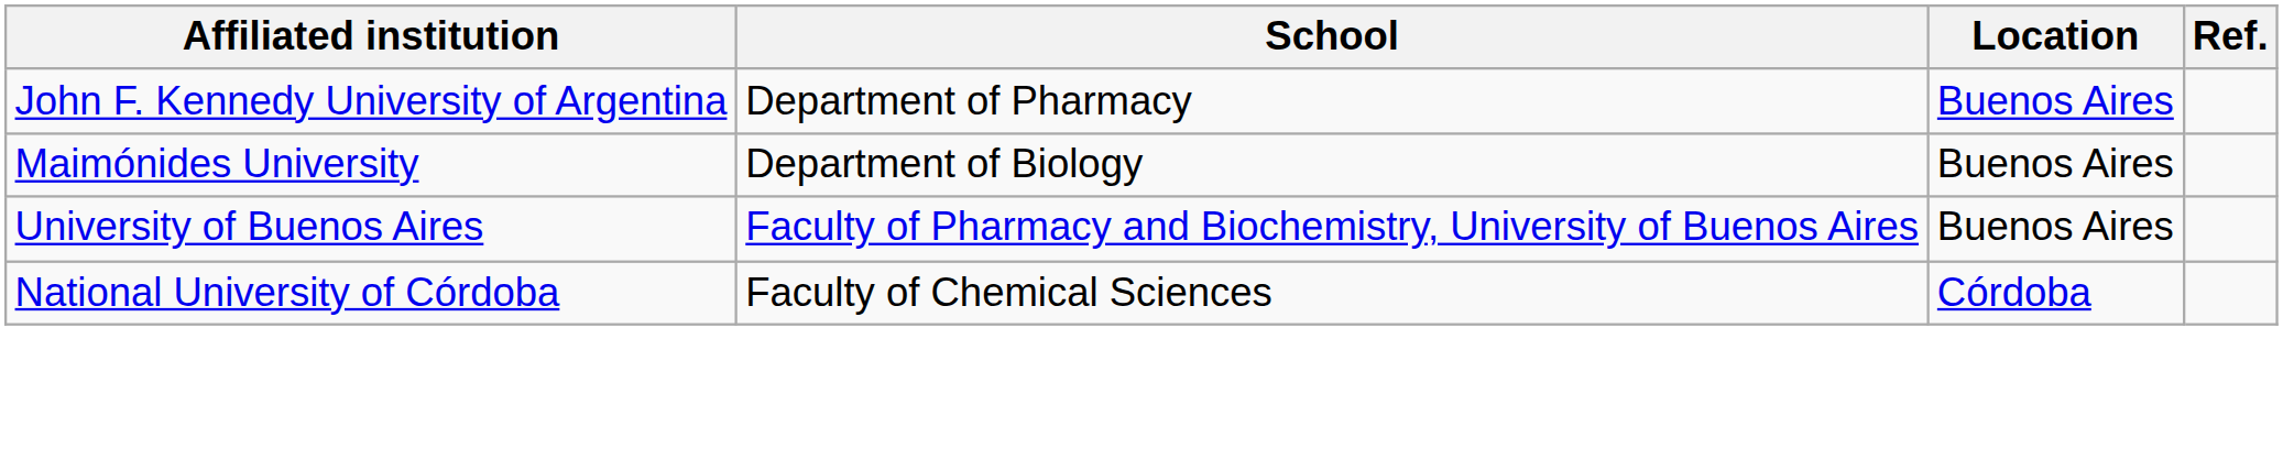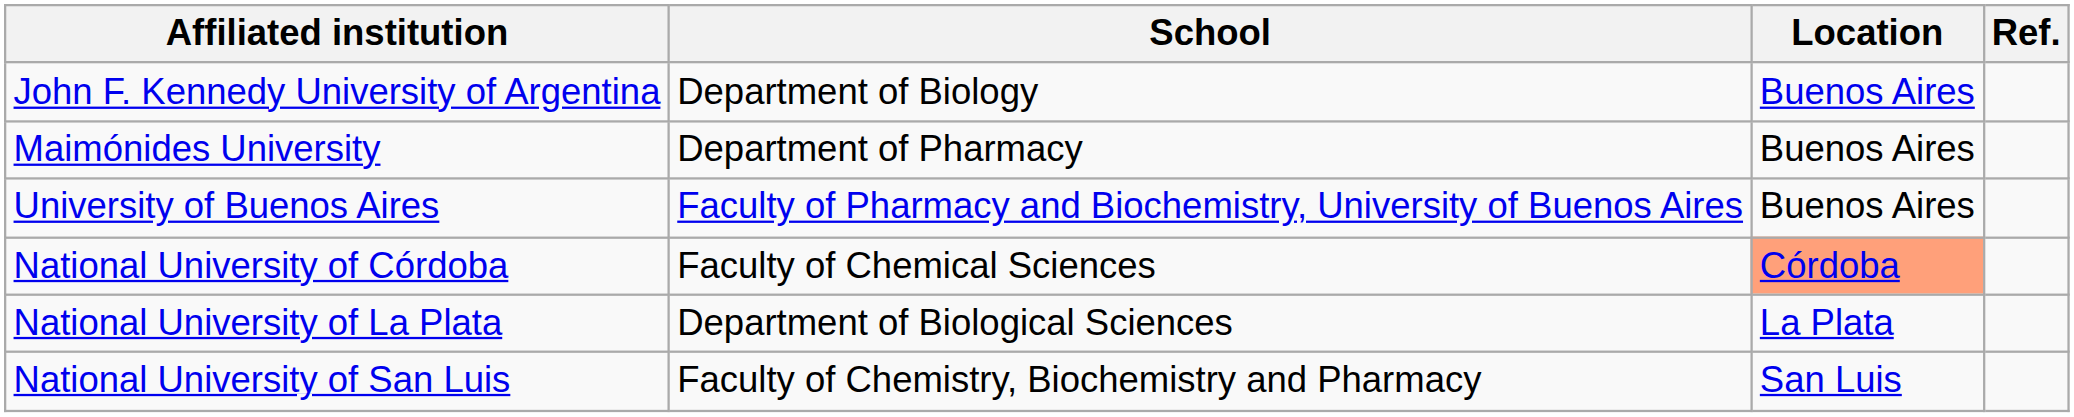John F. Kennedy University of Argentina | School: Department of Pharmacy -> Department of Biology
Maimónides University | School: Department of Biology -> Department of Pharmacy
National University of Córdoba | Location: no background -> lightsalmon background
+ row: National University of La Plata | Department of Biological Sciences | La Plata
+ row: National University of San Luis | Faculty of Chemistry, Biochemistry and Pharmacy | San Luis
